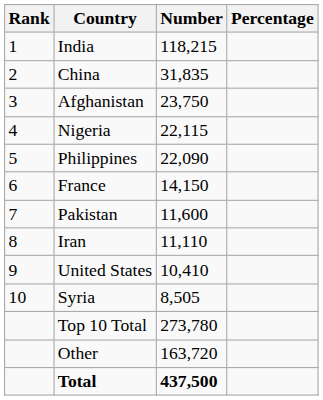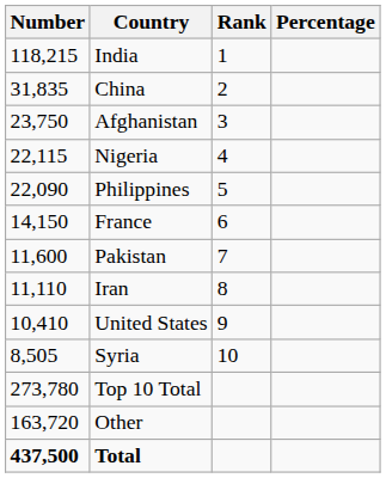columns swapped: Rank <-> Number
